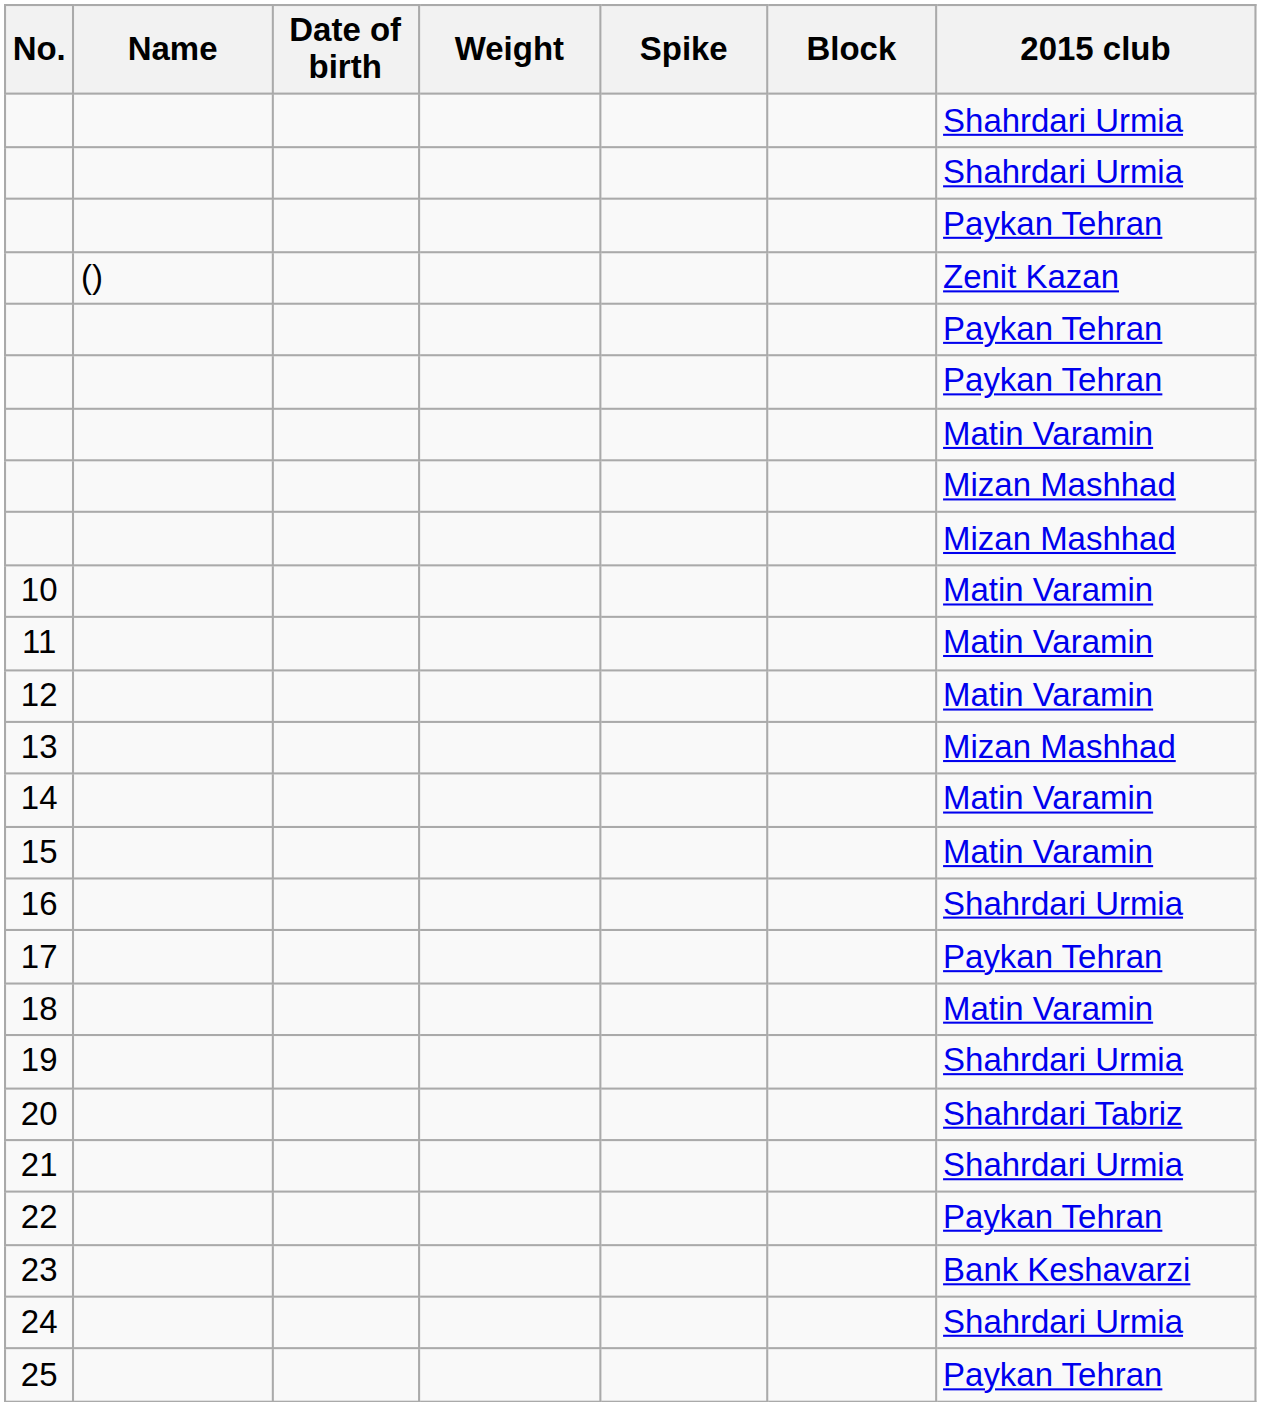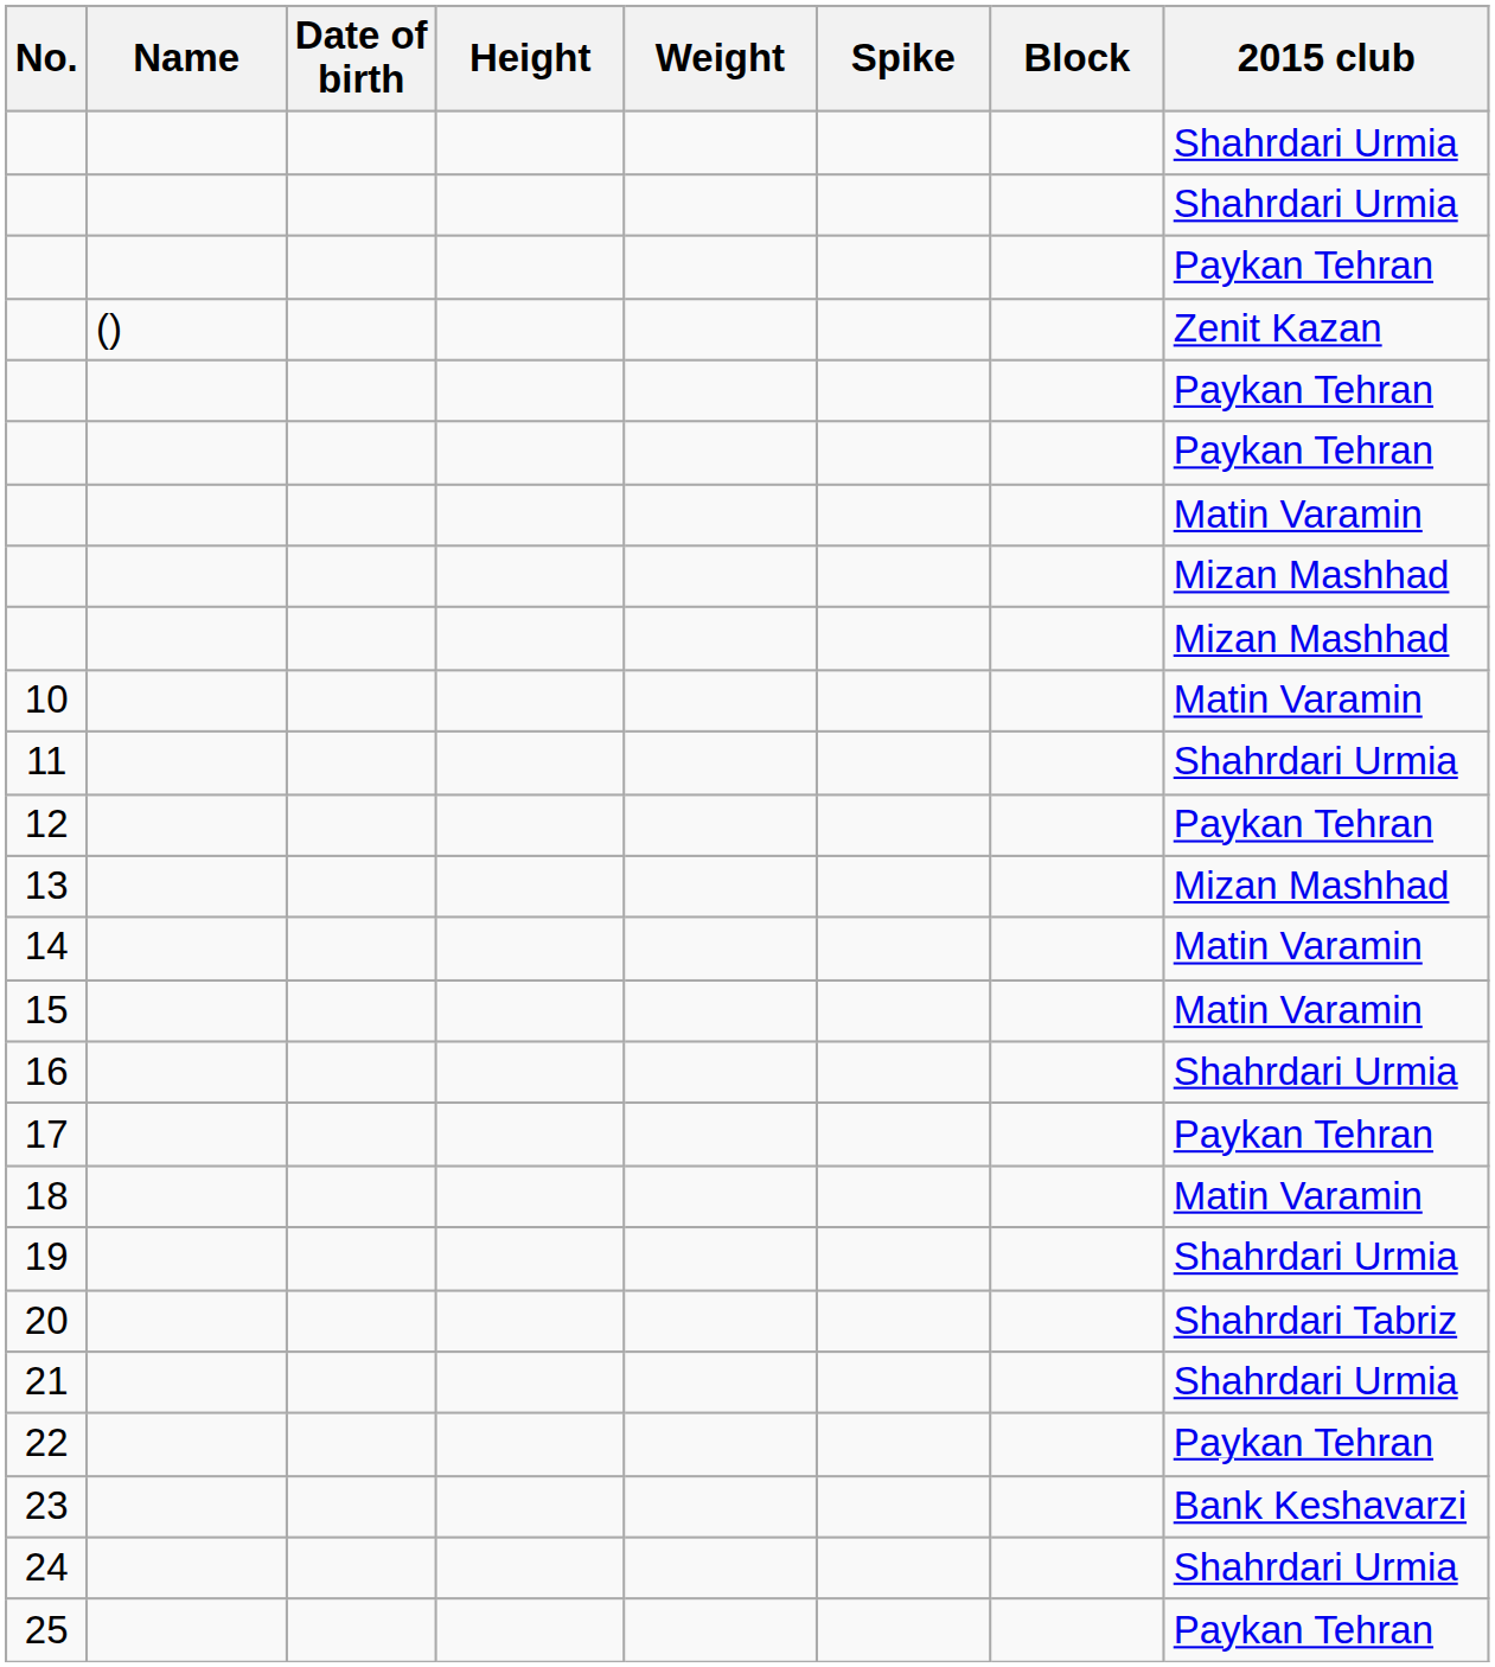+ column: Height
11 | 2015 club: Matin Varamin -> Shahrdari Urmia
12 | 2015 club: Matin Varamin -> Paykan Tehran
